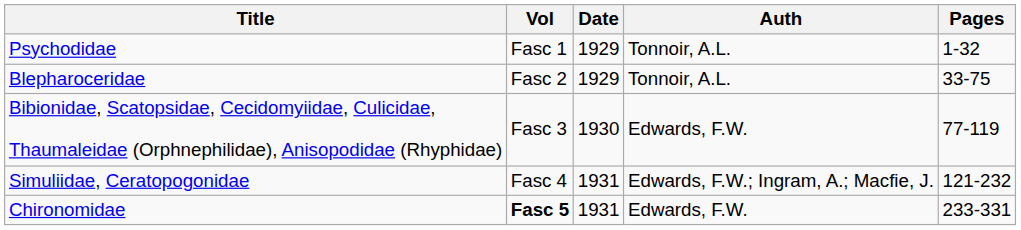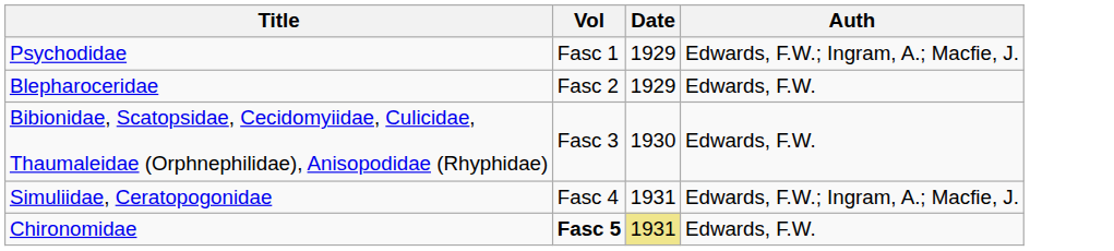- column: Pages | 1-32 | 33-75 | 77-119 | 121-232 | 233-331
Psychodidae | Auth: Tonnoir, A.L. -> Edwards, F.W.; Ingram, A.; Macfie, J.
Blepharoceridae | Auth: Tonnoir, A.L. -> Edwards, F.W.
Chironomidae | Date: no background -> khaki background
